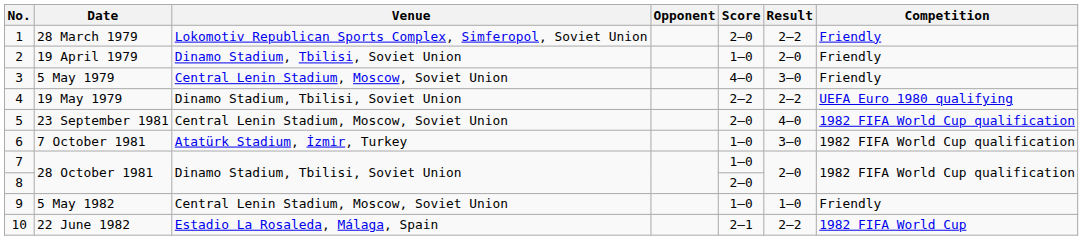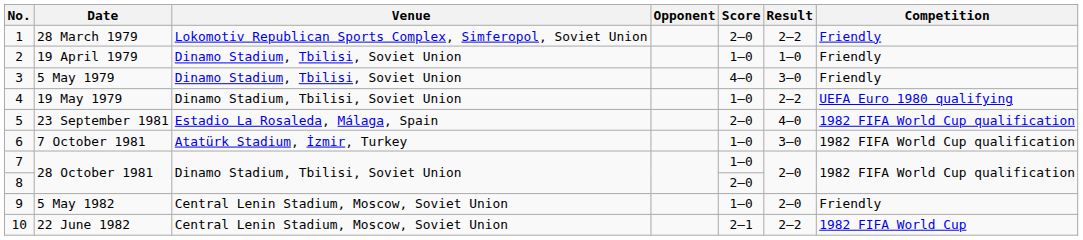19 April 1979 | Result: 2–0 -> 1–0
5 May 1979 | Venue: Central Lenin Stadium, Moscow, Soviet Union -> Dinamo Stadium, Tbilisi, Soviet Union
19 May 1979 | Score: 2–2 -> 1–0
23 September 1981 | Venue: Central Lenin Stadium, Moscow, Soviet Union -> Estadio La Rosaleda, Málaga, Spain
5 May 1982 | Result: 1–0 -> 2–0
22 June 1982 | Venue: Estadio La Rosaleda, Málaga, Spain -> Central Lenin Stadium, Moscow, Soviet Union
